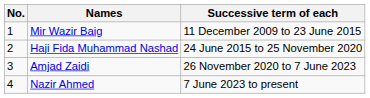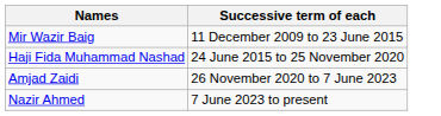- column: No. | 1 | 2 | 3 | 4
